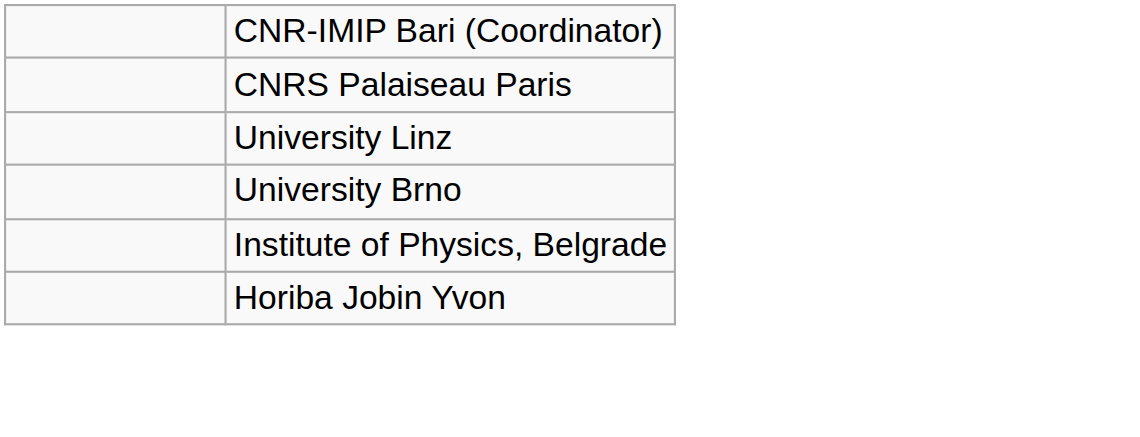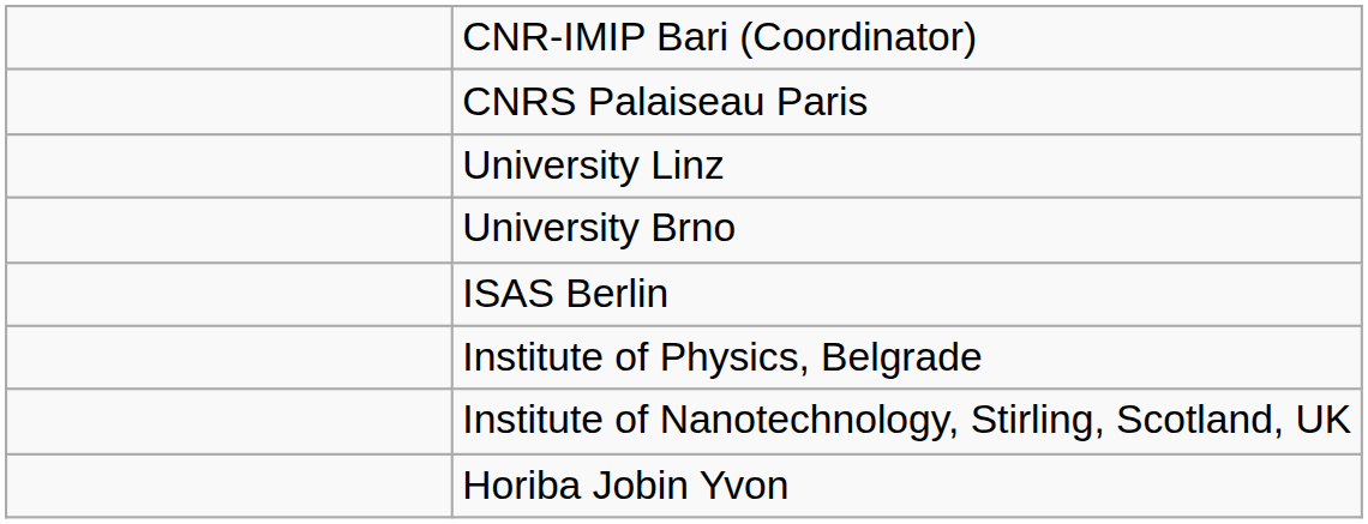+ row: ISAS Berlin
+ row: Institute of Nanotechnology, Stirling, Scotland, UK
